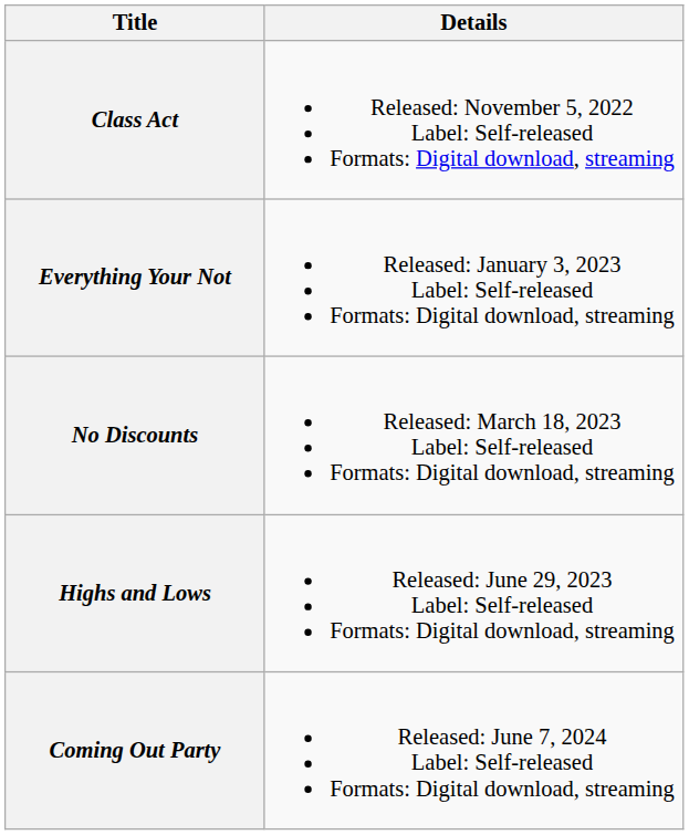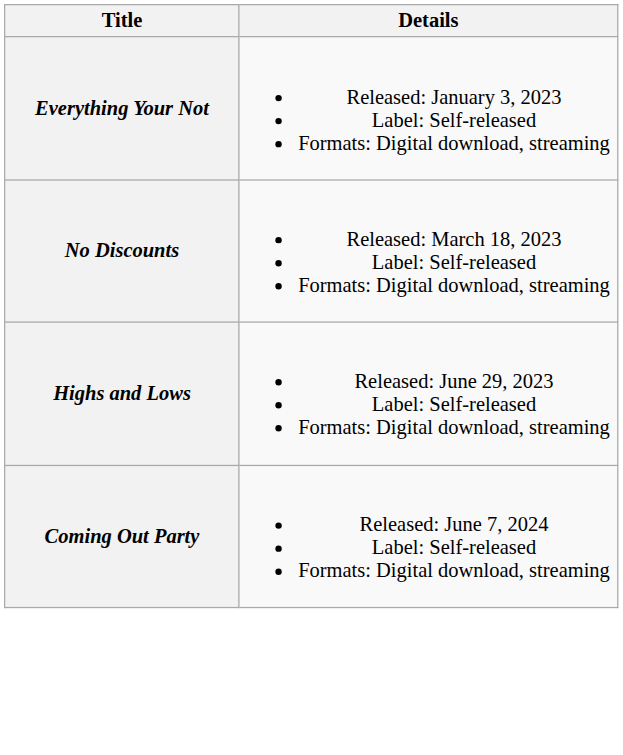- row: Class Act | Released: November 5, 2022 Label: Self-released Formats: Digital download, streaming
